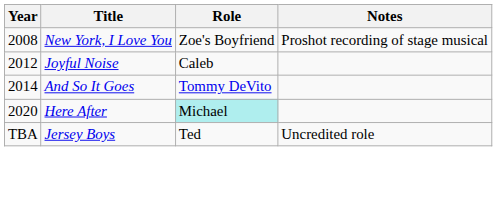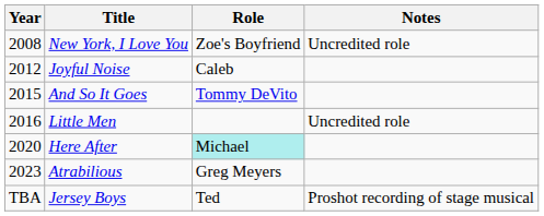New York, I Love You | Notes: Proshot recording of stage musical -> Uncredited role
And So It Goes | Year: 2014 -> 2015
+ row: 2016 | Little Men | Uncredited role
+ row: 2023 | Atrabilious | Greg Meyers
Jersey Boys | Notes: Uncredited role -> Proshot recording of stage musical
